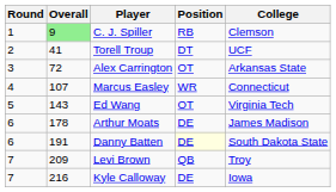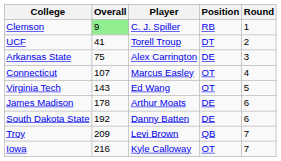columns swapped: Round <-> College
Alex Carrington | Overall: 72 -> 75
Alex Carrington | Position: OT -> DE
Marcus Easley | Position: WR -> OT
Danny Batten | Overall: 191 -> 192
Danny Batten | Position: lightyellow background -> no background
Kyle Calloway | Position: DE -> OT
